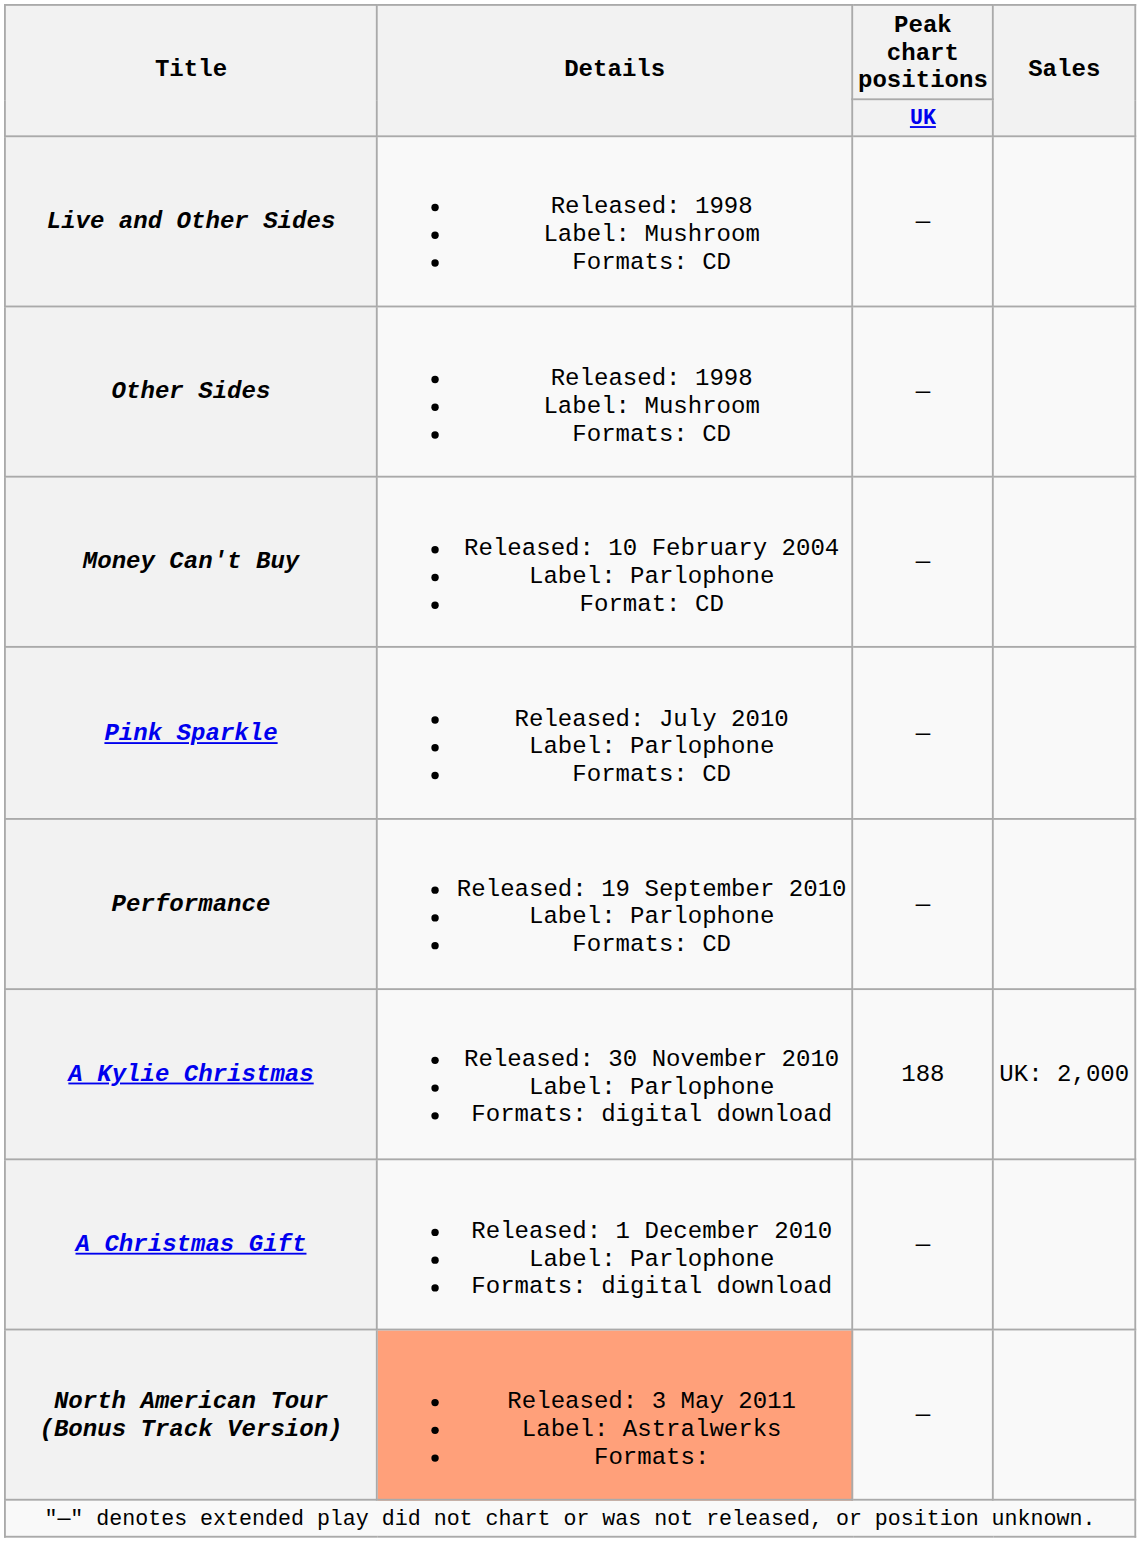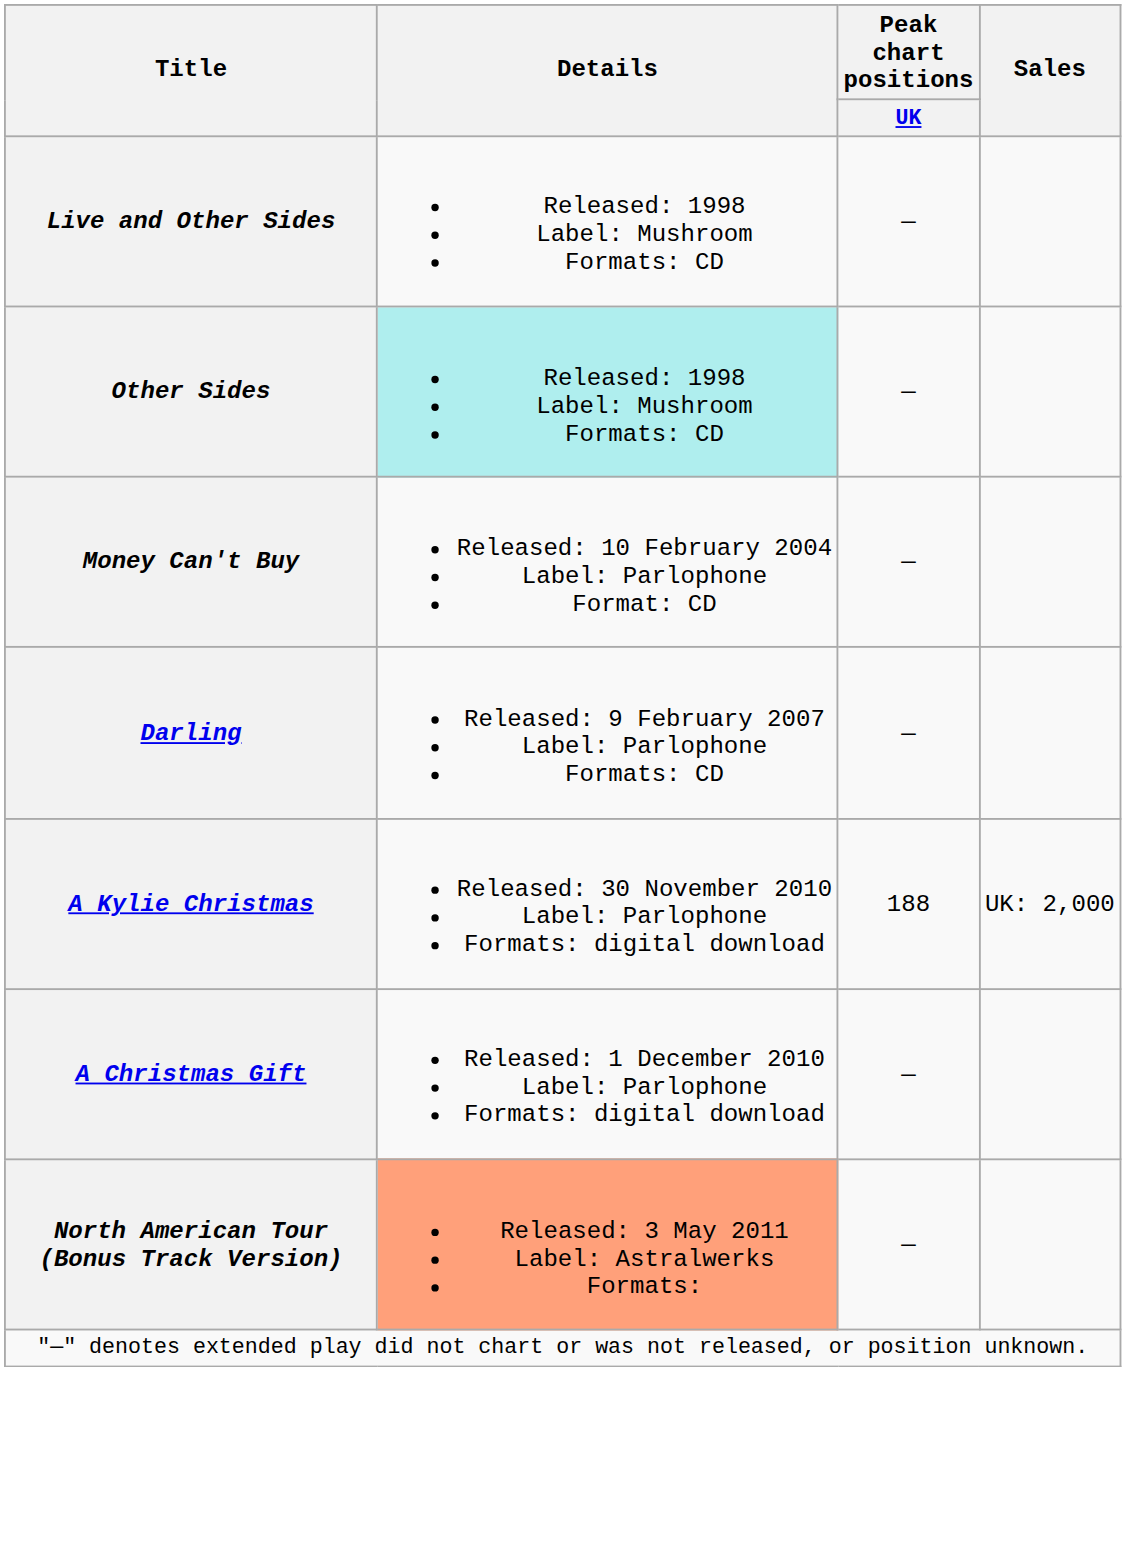Other Sides | Details: no background -> paleturquoise background
+ row: Darling | Released: 9 February 2007 Label: Parlophone Formats: CD | —
- row: Pink Sparkle | Released: July 2010 Label: Parlophone Formats: CD | —
- row: Performance | Released: 19 September 2010 Label: Parlophone Formats: CD | —
